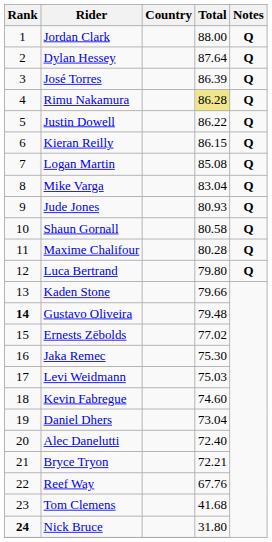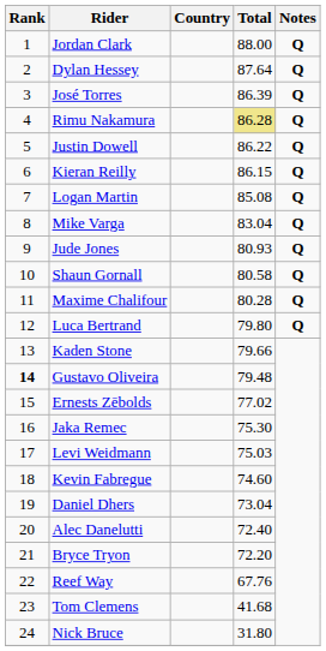Bryce Tryon | Total: 72.21 -> 72.20
Nick Bruce | Rank: bold -> normal
